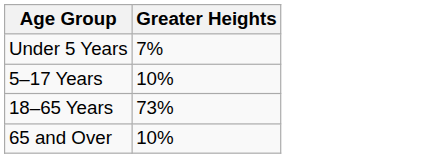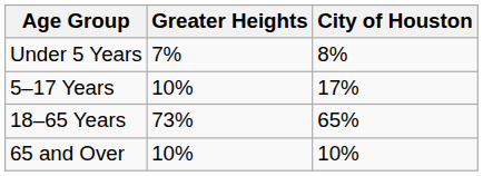+ column: City of Houston | 8% | 17% | 65% | 10%
